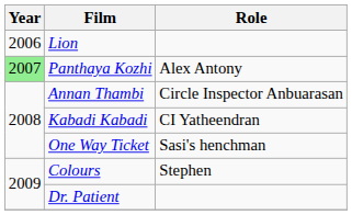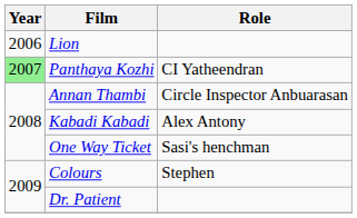Panthaya Kozhi | Role: Alex Antony -> CI Yatheendran
Kabadi Kabadi | Role: CI Yatheendran -> Alex Antony
